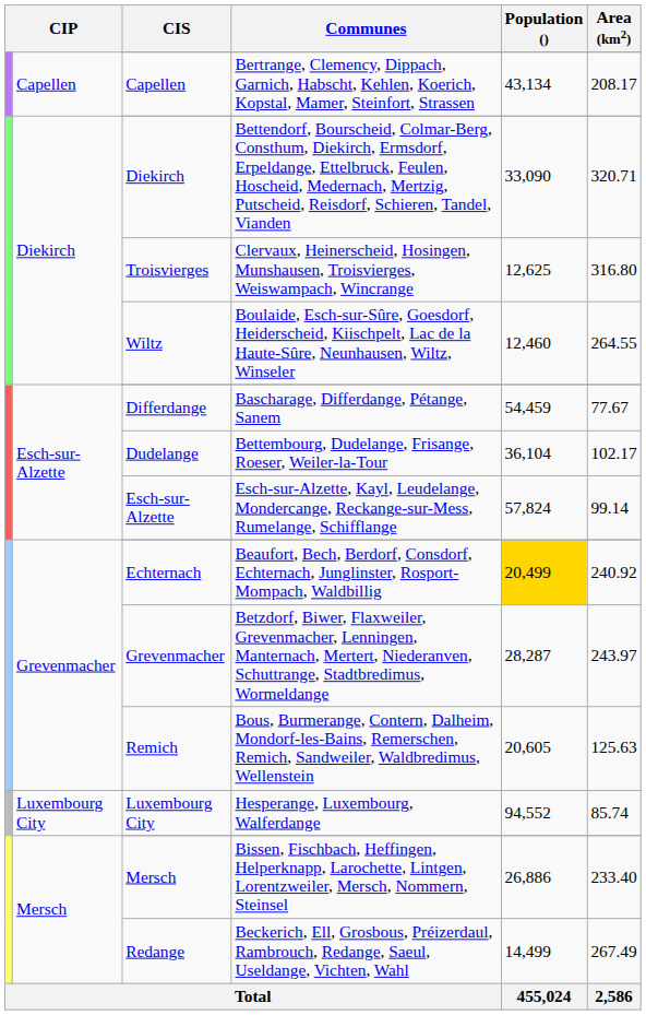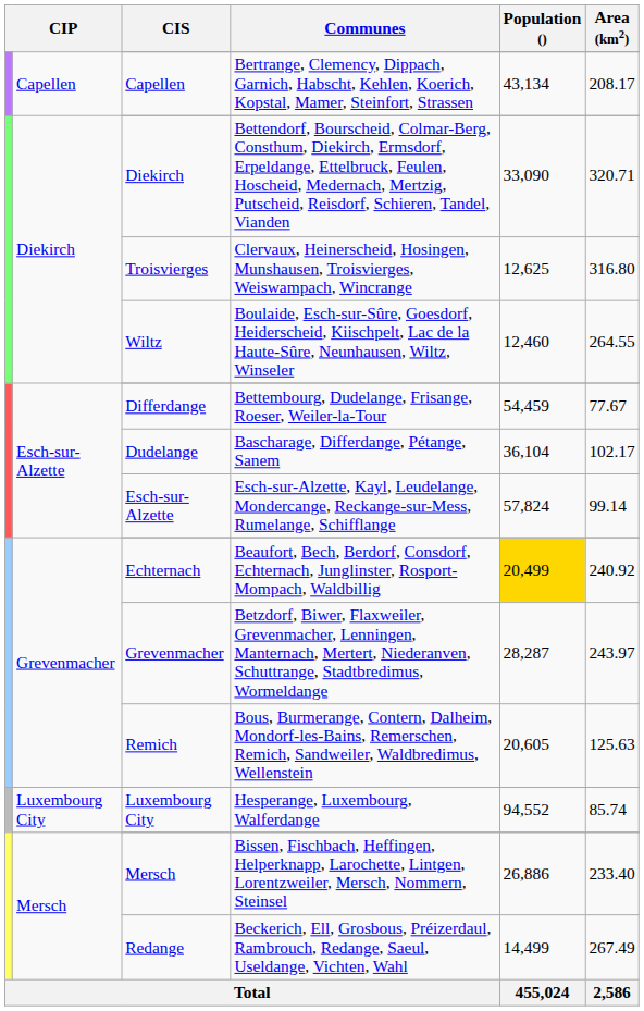Differdange | Communes: Bascharage, Differdange, Pétange, Sanem -> Bettembourg, Dudelange, Frisange, Roeser, Weiler-la-Tour
Dudelange | Communes: Bettembourg, Dudelange, Frisange, Roeser, Weiler-la-Tour -> Bascharage, Differdange, Pétange, Sanem
